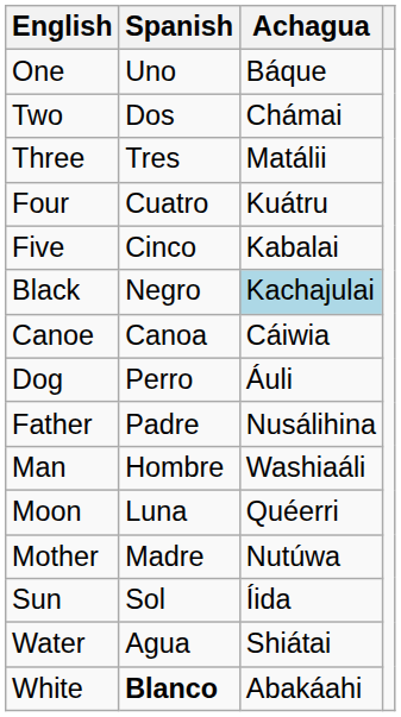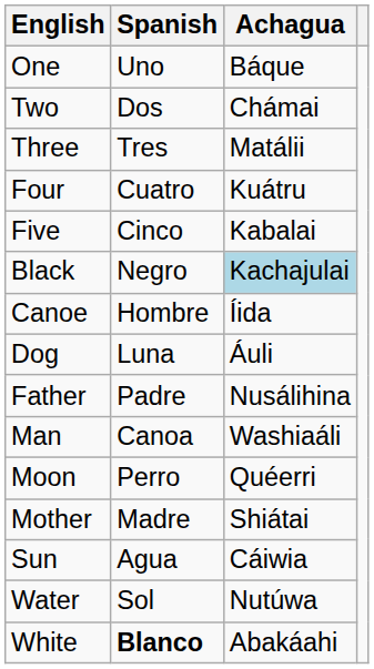Canoe | Spanish: Canoa -> Hombre
Canoe | Achagua: Cáiwia -> Íida
Dog | Spanish: Perro -> Luna
Man | Spanish: Hombre -> Canoa
Moon | Spanish: Luna -> Perro
Mother | Achagua: Nutúwa -> Shiátai
Sun | Spanish: Sol -> Agua
Sun | Achagua: Íida -> Cáiwia
Water | Spanish: Agua -> Sol
Water | Achagua: Shiátai -> Nutúwa
